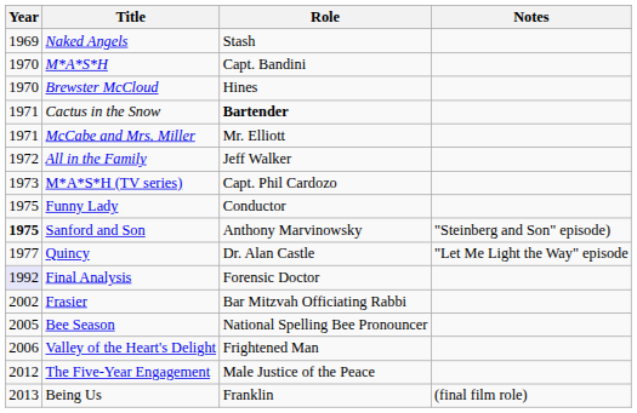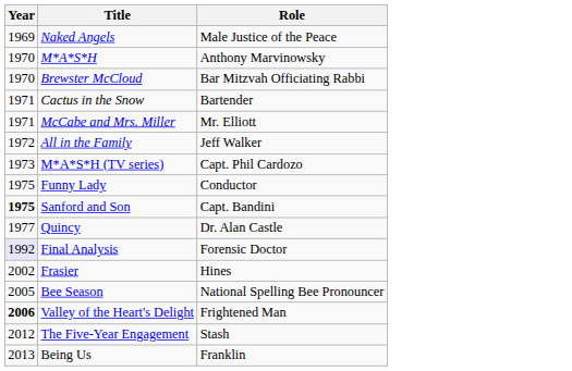- column: Notes | "Steinberg and Son" episode) | "Let Me Light the Way" episode | (final film role)
Naked Angels | Role: Stash -> Male Justice of the Peace
M*A*S*H | Role: Capt. Bandini -> Anthony Marvinowsky
Brewster McCloud | Role: Hines -> Bar Mitzvah Officiating Rabbi
Cactus in the Snow | Role: bold -> normal
Sanford and Son | Role: Anthony Marvinowsky -> Capt. Bandini
Frasier | Role: Bar Mitzvah Officiating Rabbi -> Hines
Valley of the Heart's Delight | Year: normal -> bold
The Five-Year Engagement | Role: Male Justice of the Peace -> Stash
